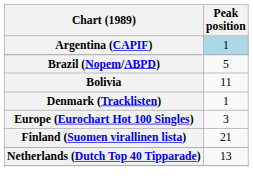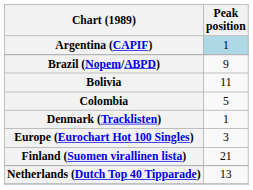Brazil (Nopem/ABPD) | Peak position: 5 -> 9
+ row: Colombia | 5
